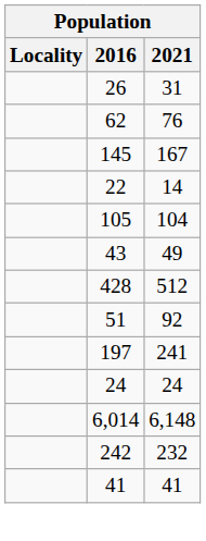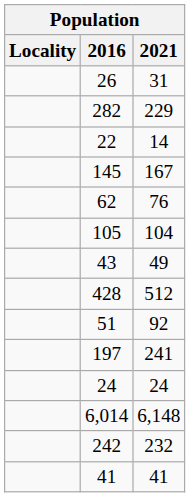+ row: 282 | 229
rows swapped: 62 <-> 22
